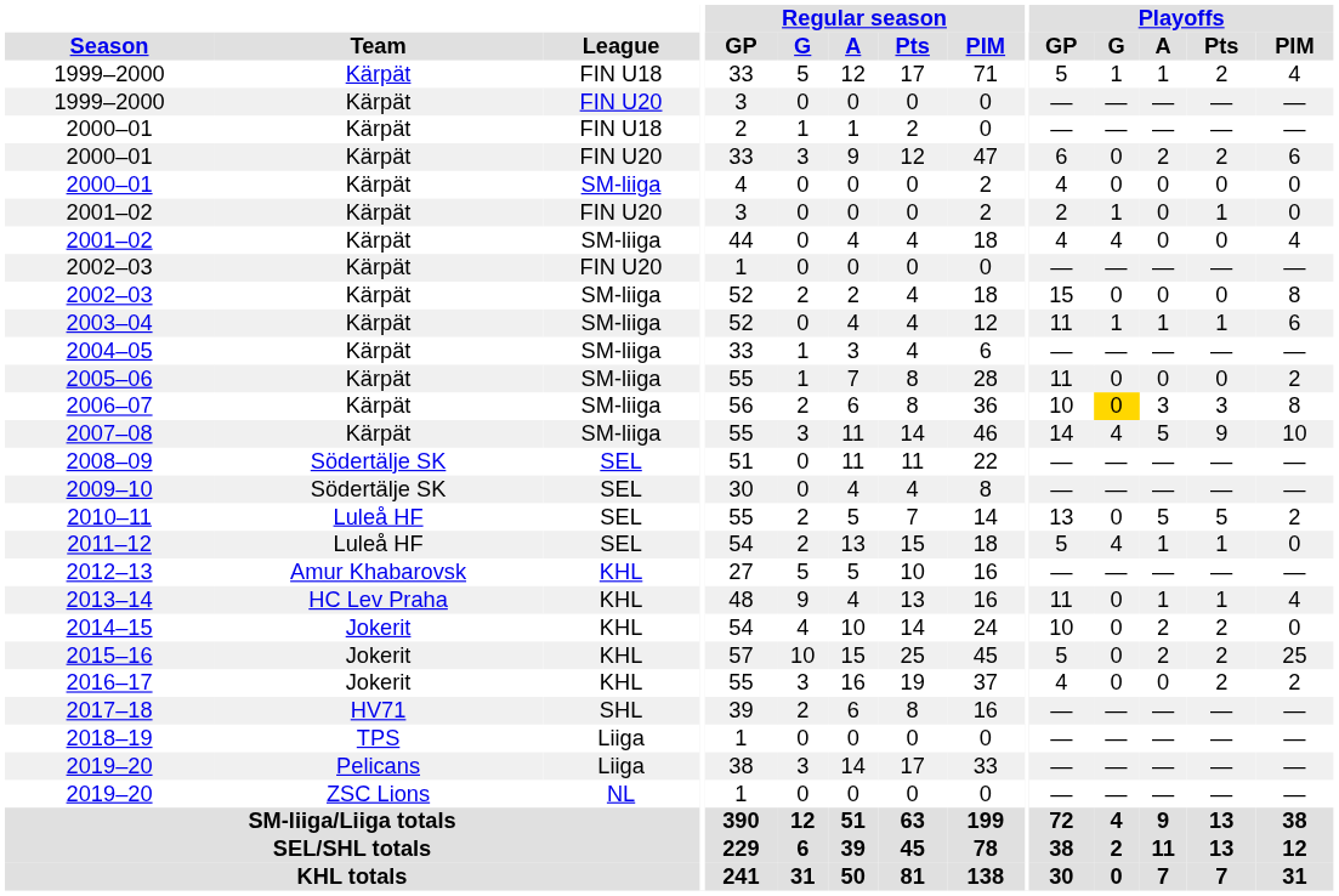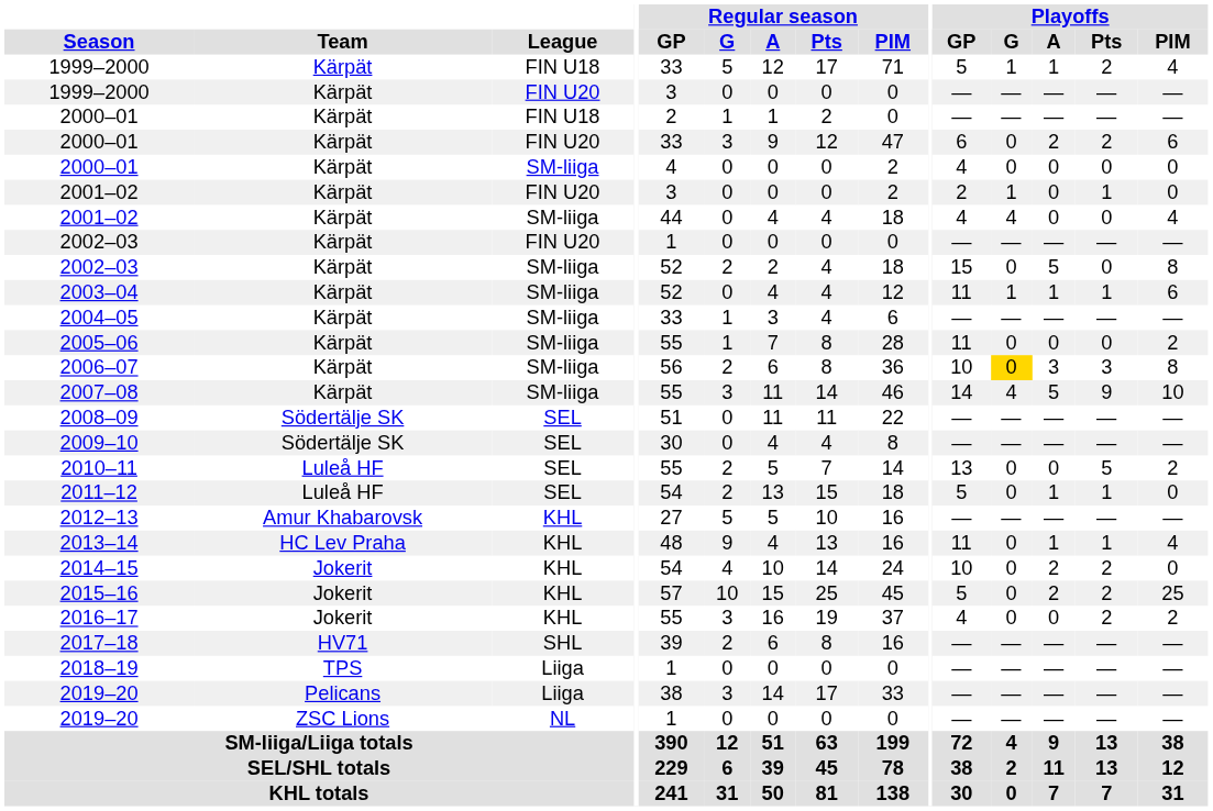2002–03 / SM-liiga | Playoffs / A: 0 -> 5
2010–11 | Playoffs / A: 5 -> 0
2011–12 | Playoffs / G: 4 -> 0
